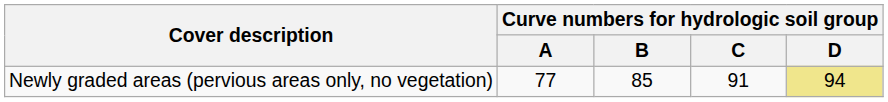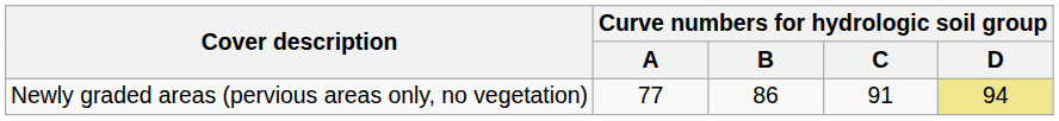Newly graded areas (pervious areas only, no vegetation) | Curve numbers for hydrologic soil group / B: 85 -> 86
